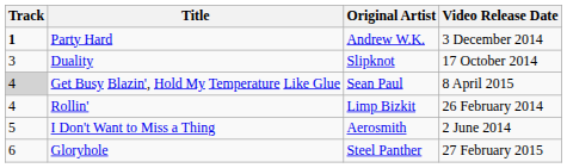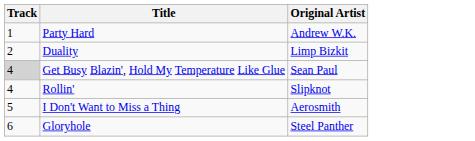- column: Video Release Date | 3 December 2014 | 17 October 2014 | 8 April 2015 | 26 February 2014 | 2 June 2014 | 27 February 2015
Party Hard | Track: bold -> normal
Duality | Track: 3 -> 2
Duality | Original Artist: Slipknot -> Limp Bizkit
Rollin' | Original Artist: Limp Bizkit -> Slipknot
